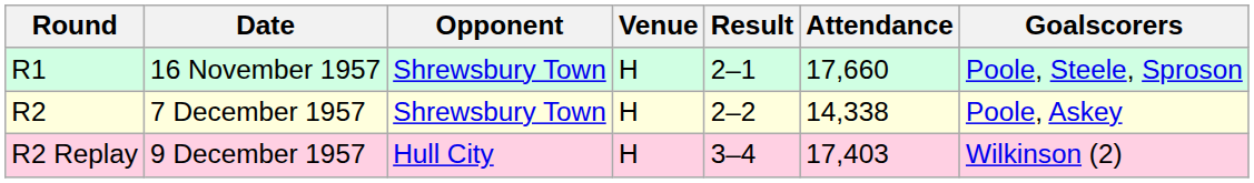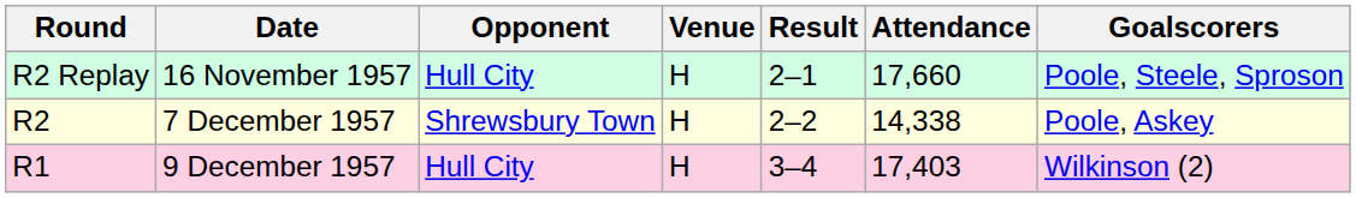16 November 1957 | Round: R1 -> R2 Replay
16 November 1957 | Opponent: Shrewsbury Town -> Hull City
9 December 1957 | Round: R2 Replay -> R1
